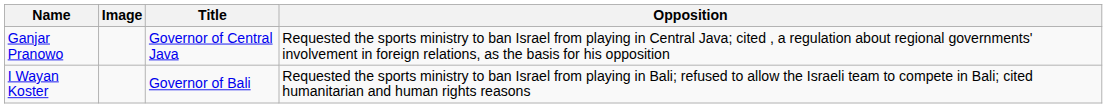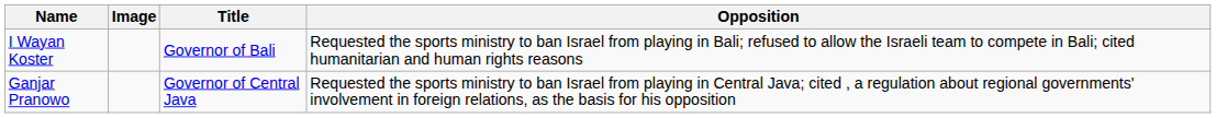rows swapped: I Wayan Koster <-> Ganjar Pranowo
